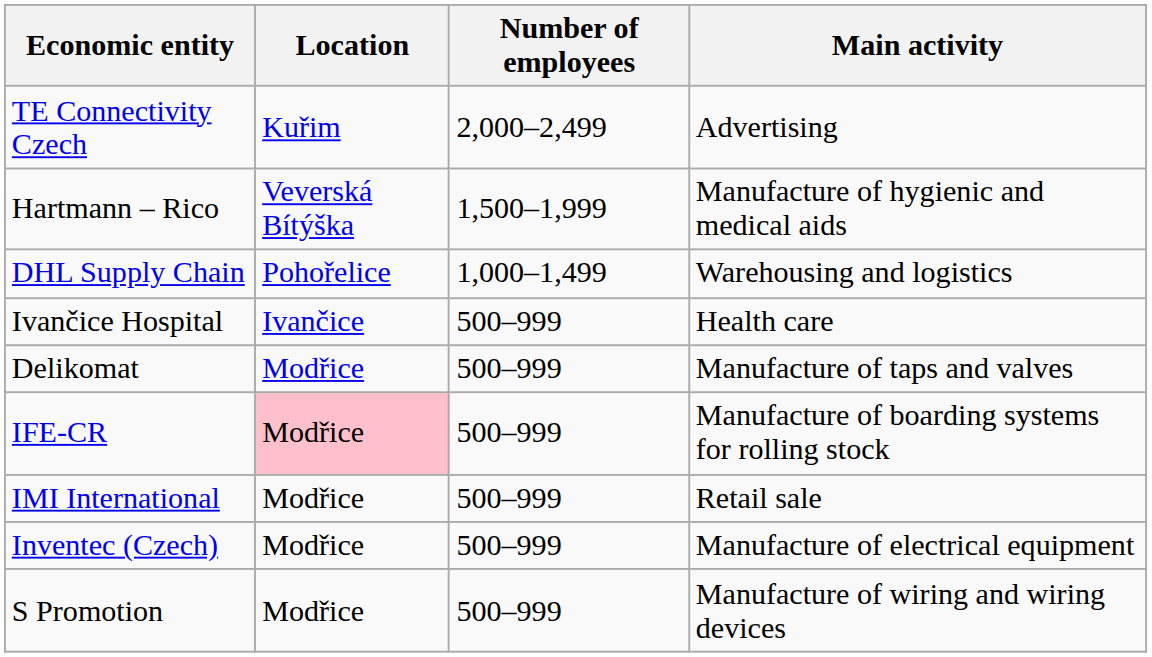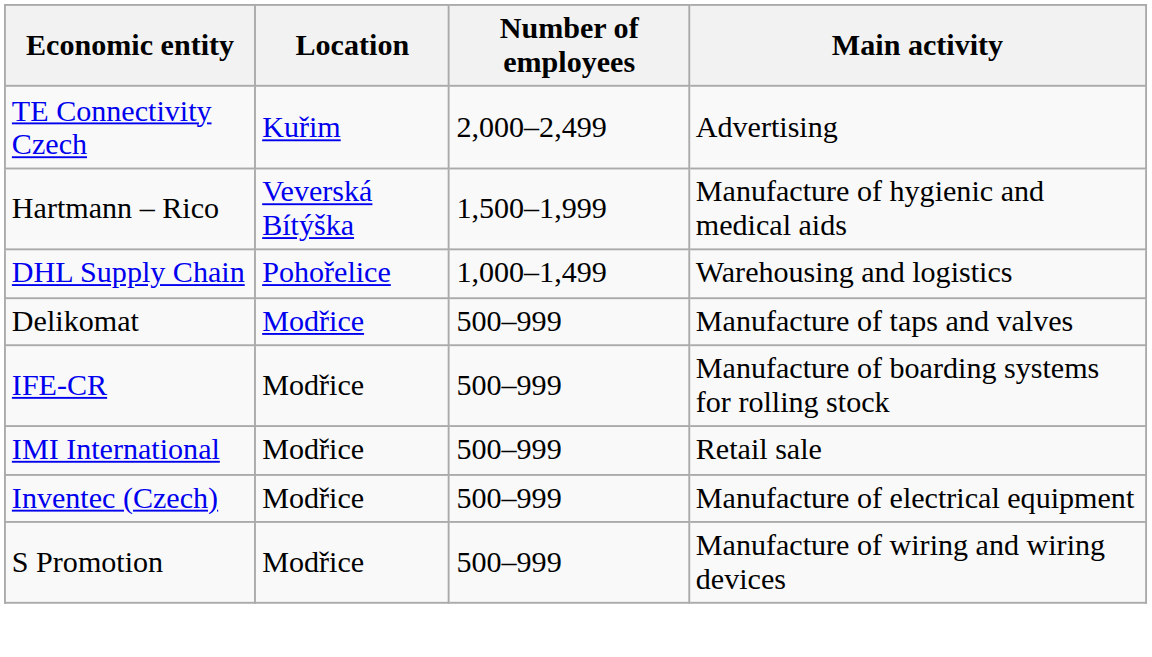- row: Ivančice Hospital | Ivančice | 500–999 | Health care
IFE-CR | Location: pink background -> no background
